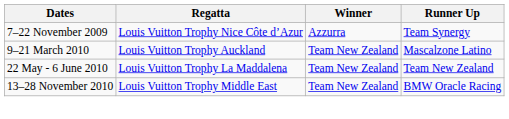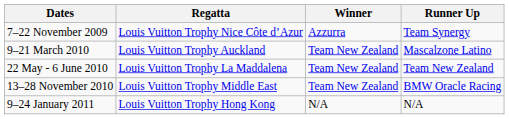+ row: 9–24 January 2011 | Louis Vuitton Trophy Hong Kong | N/A | N/A
